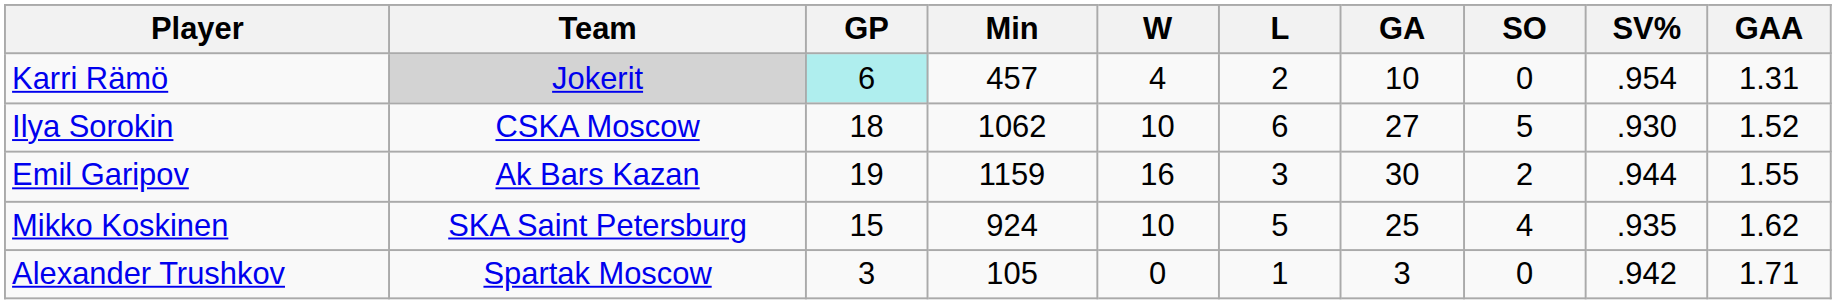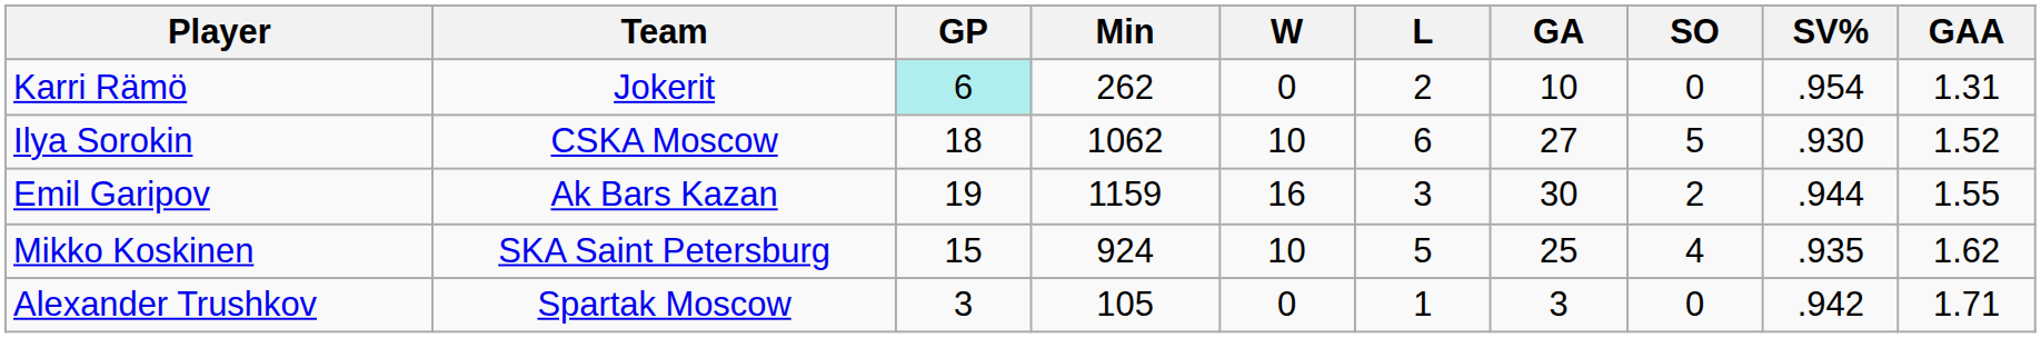Karri Rämö | Team: lightgrey background -> no background
Karri Rämö | Min: 457 -> 262
Karri Rämö | W: 4 -> 0
